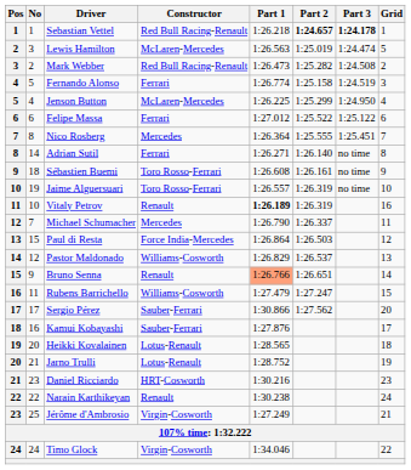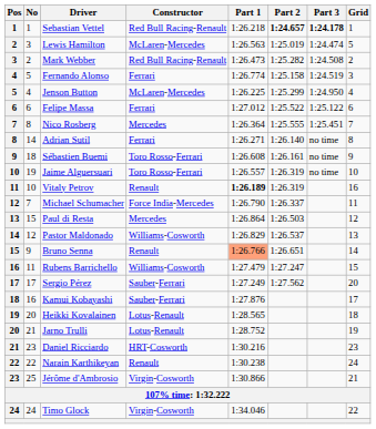Michael Schumacher | Constructor: Mercedes -> Force India-Mercedes
Paul di Resta | Constructor: Force India-Mercedes -> Mercedes
Sergio Pérez | Part 1: 1:30.866 -> 1:27.249
Jérôme d'Ambrosio | Part 1: 1:27.249 -> 1:30.866
